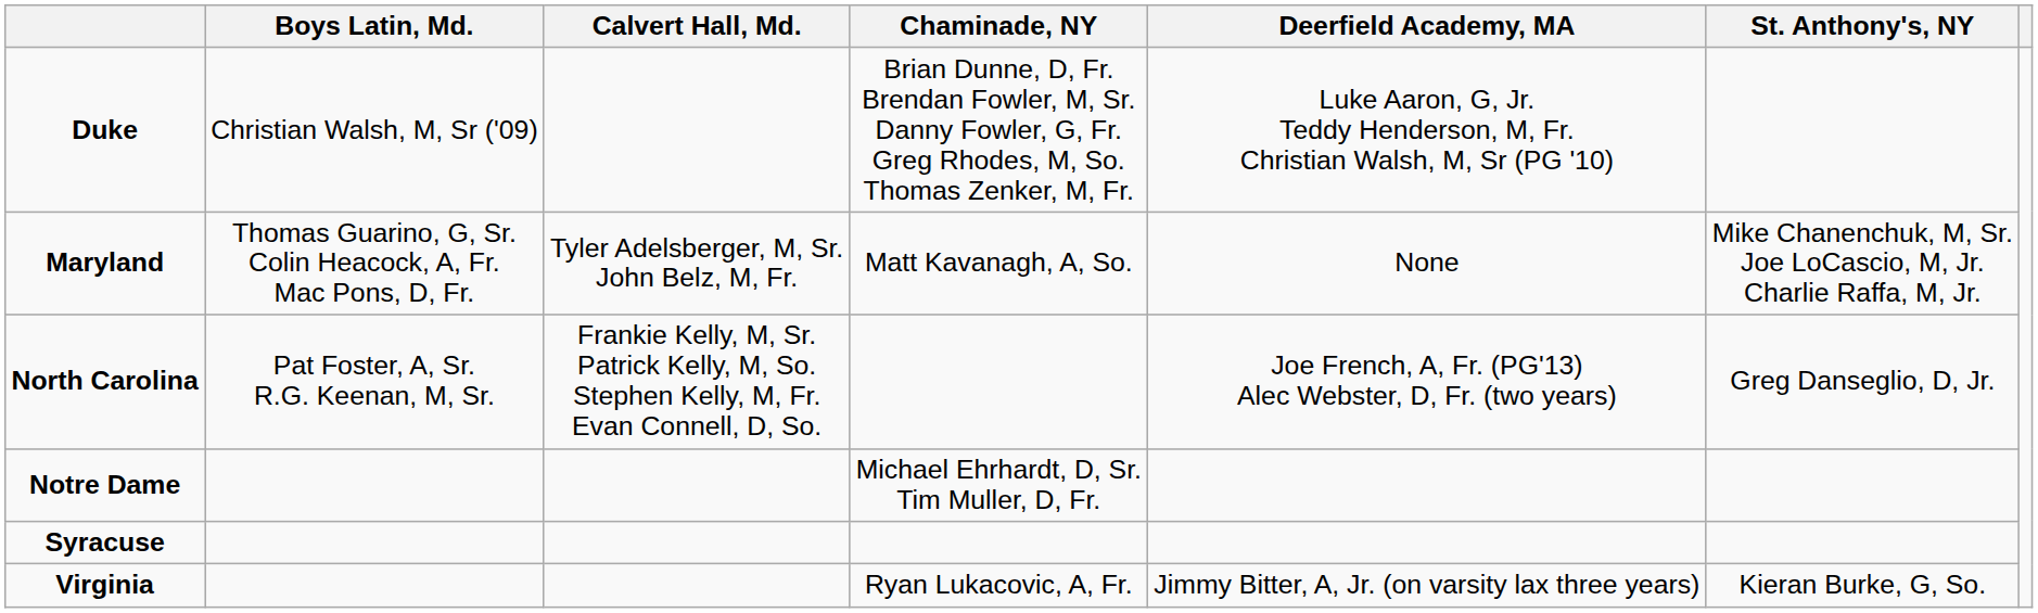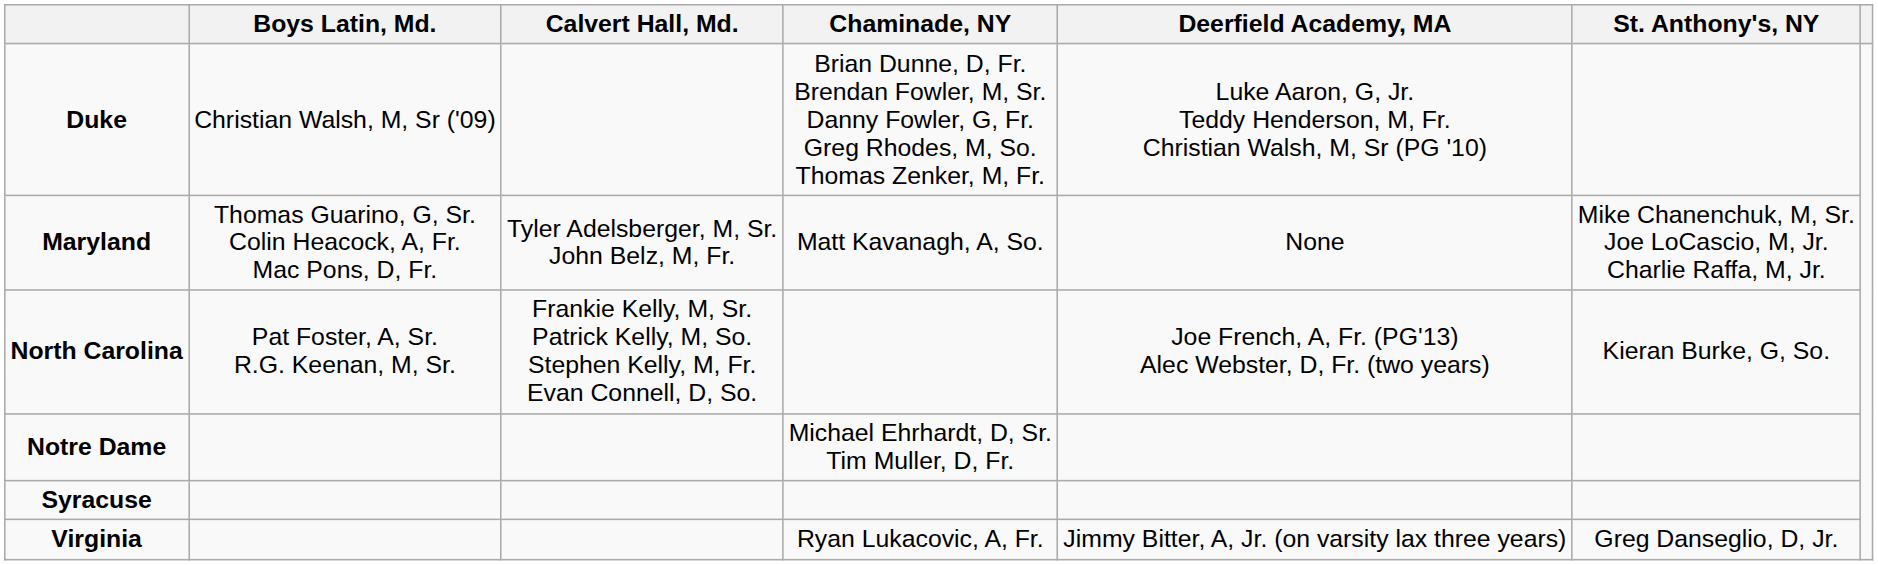North Carolina | St. Anthony's, NY: Greg Danseglio, D, Jr. -> Kieran Burke, G, So.
Virginia | St. Anthony's, NY: Kieran Burke, G, So. -> Greg Danseglio, D, Jr.
